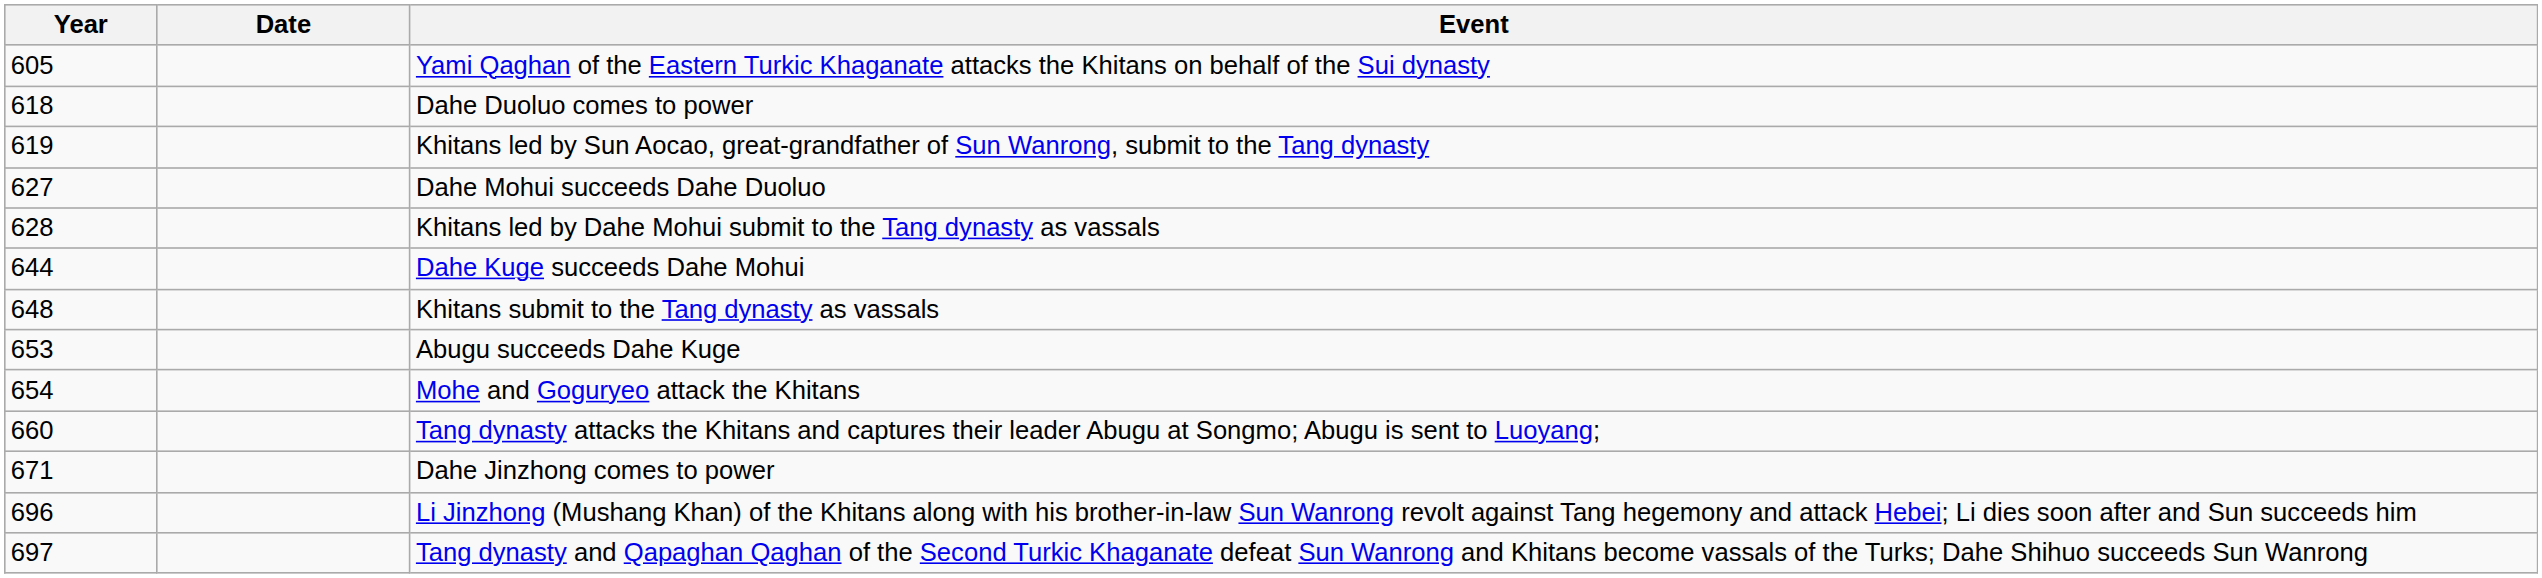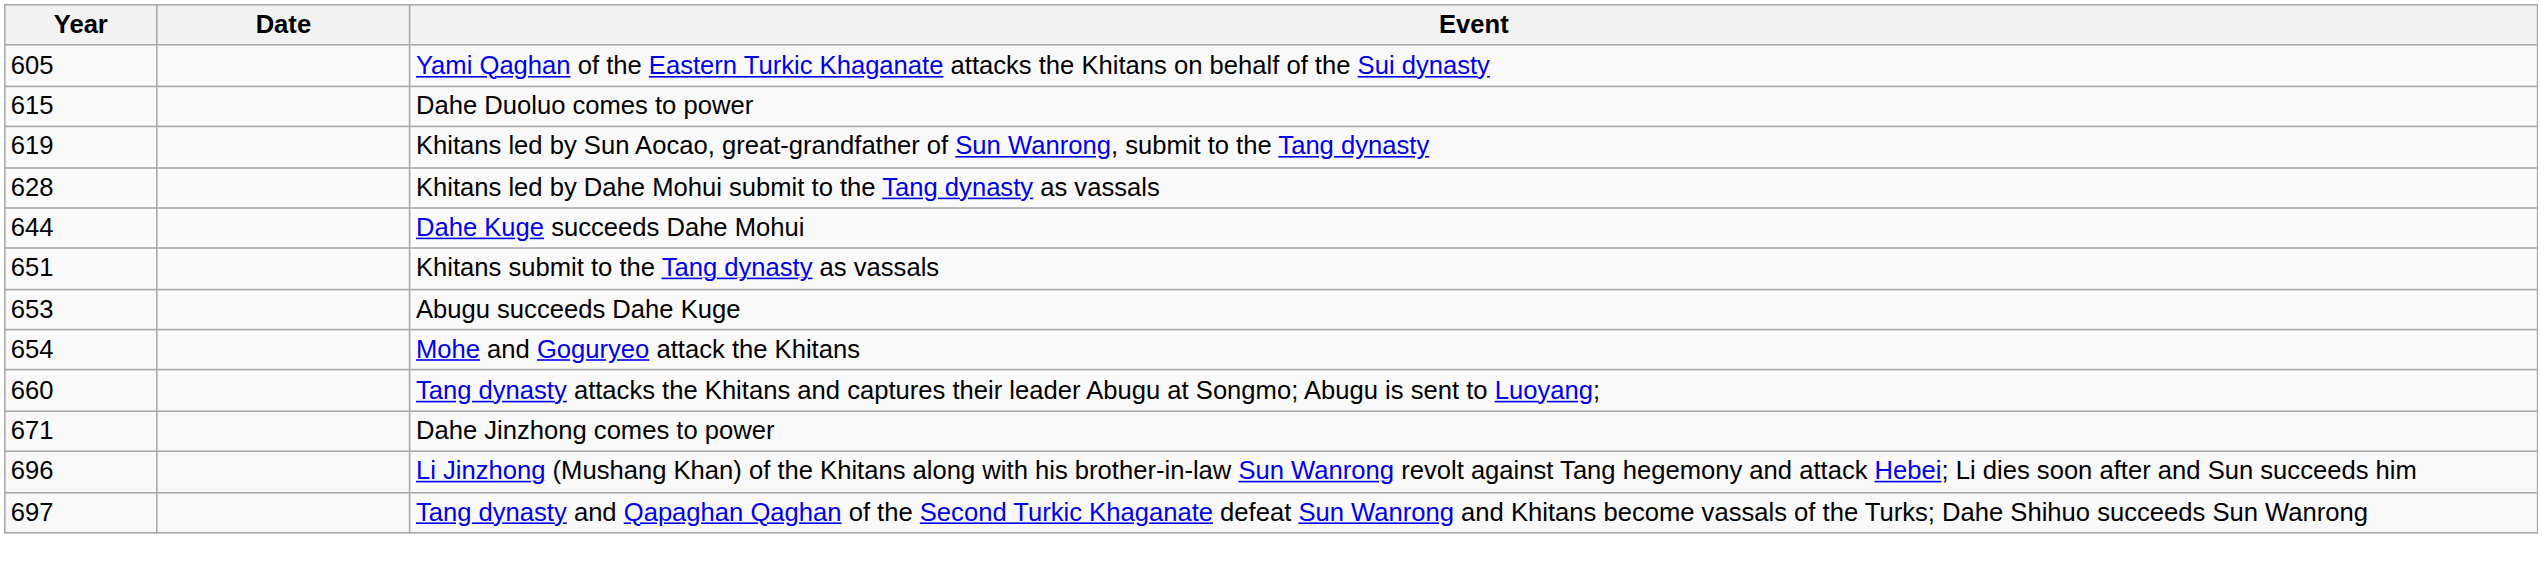Dahe Duoluo comes to power | Year: 618 -> 615
- row: 627 | Dahe Mohui succeeds Dahe Duoluo
Khitans submit to the Tang dynasty as vassals | Year: 648 -> 651
